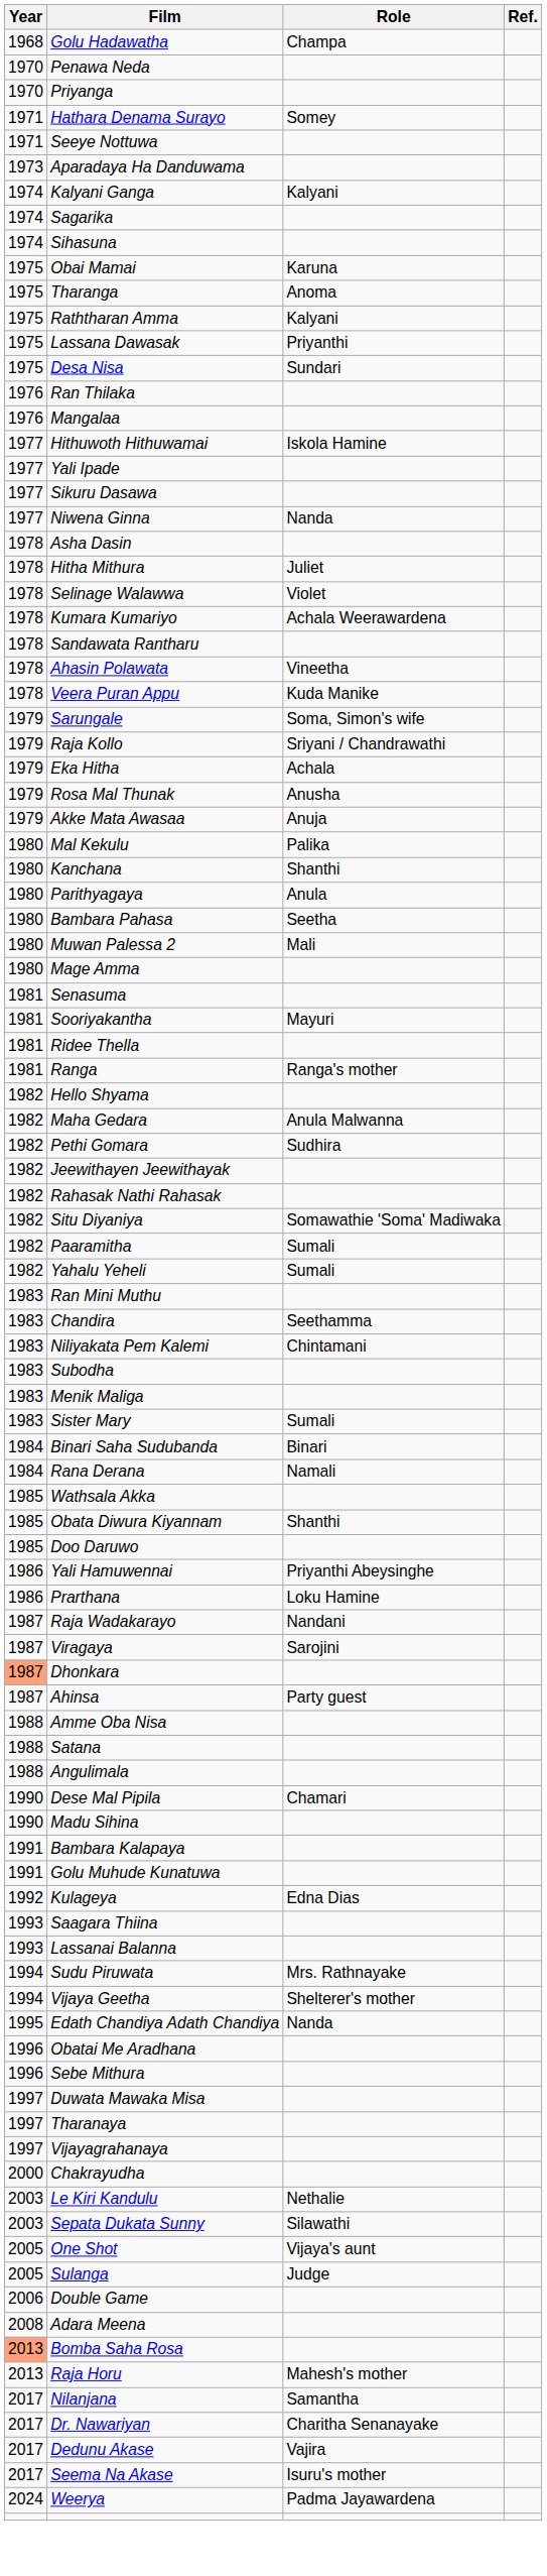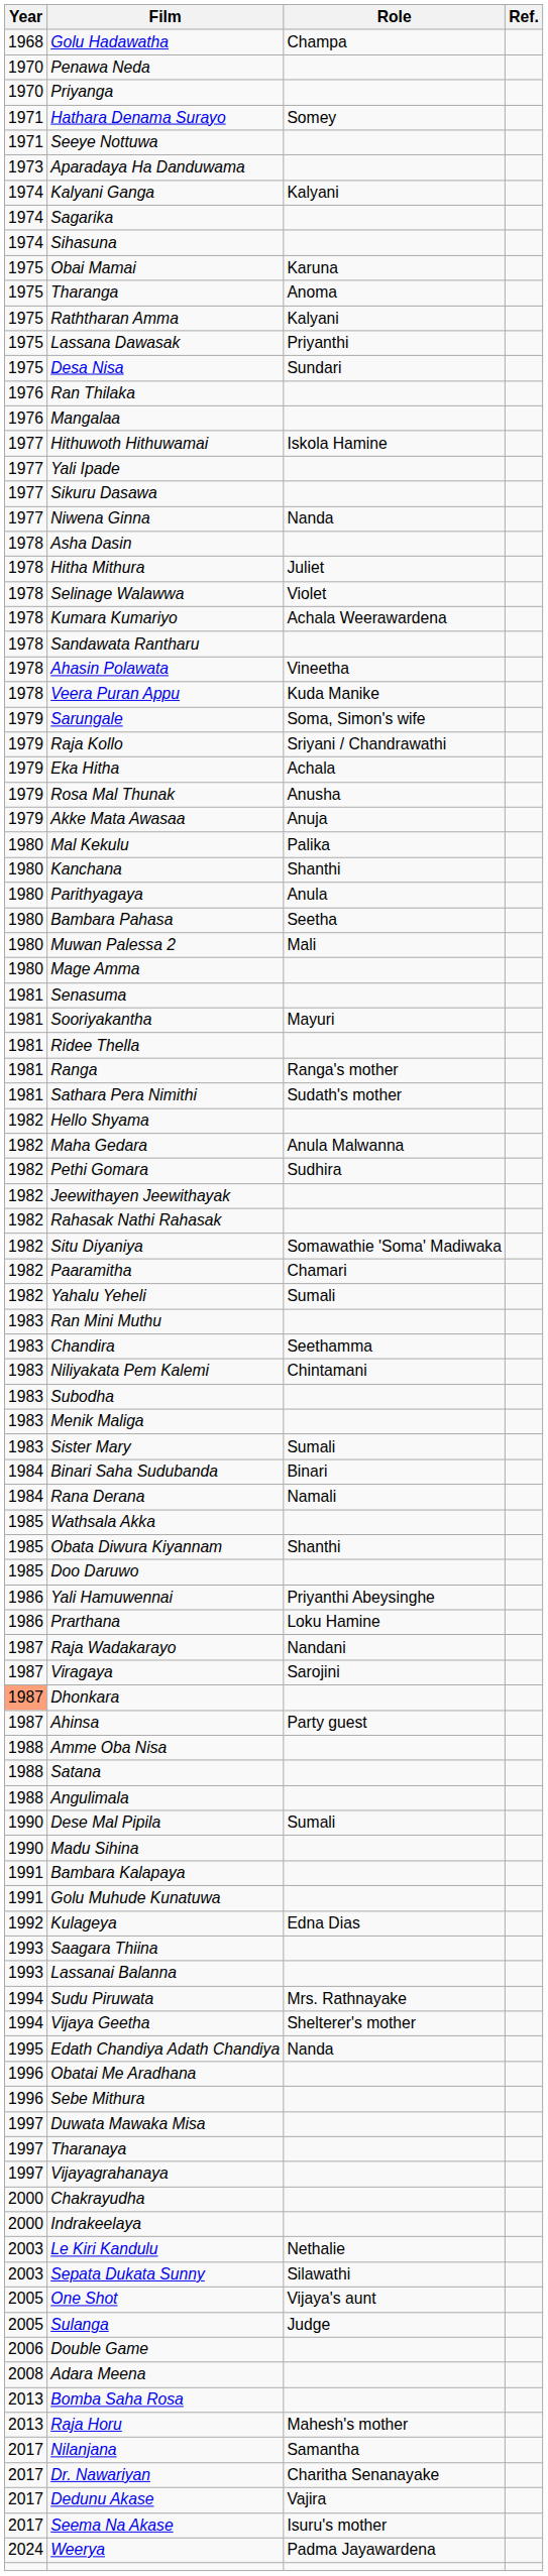+ row: 1981 | Sathara Pera Nimithi | Sudath's mother
Paaramitha | Role: Sumali -> Chamari
Dese Mal Pipila | Role: Chamari -> Sumali
+ row: 2000 | Indrakeelaya
Bomba Saha Rosa | Year: lightsalmon background -> no background
